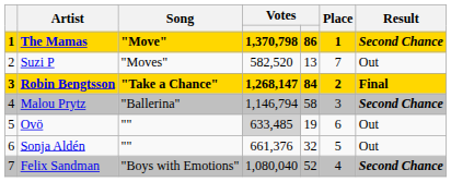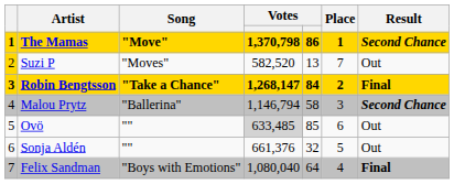Suzi P | column 1: no background -> gold background
Ovö | column 5: 19 -> 85
Felix Sandman | column 5: 52 -> 64
Felix Sandman | Result: Second Chance -> Final
